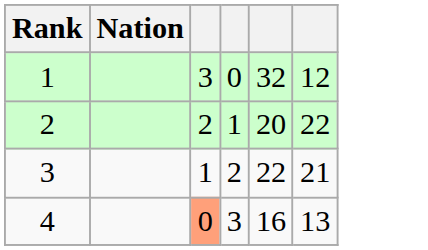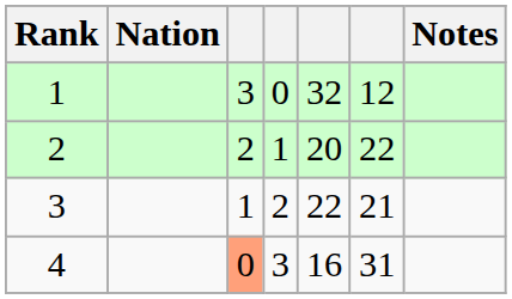+ column: Notes
4 | column 6: 13 -> 31
